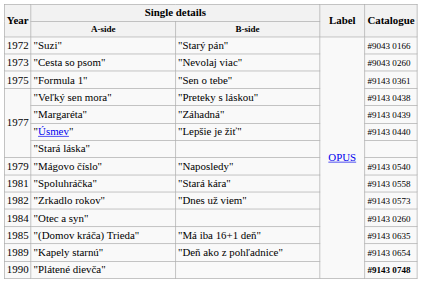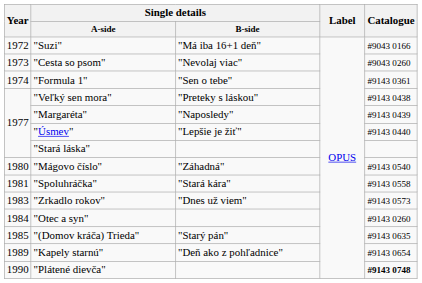"Suzi" | Single details / B-side: "Starý pán" -> "Má iba 16+1 deň"
"Formula 1" | Year: 1975 -> 1974
"Margaréta" | Single details / B-side: "Záhadná" -> "Naposledy"
"Mágovo číslo" | Year: 1979 -> 1980
"Mágovo číslo" | Single details / B-side: "Naposledy" -> "Záhadná"
"Zrkadlo rokov" | Year: 1982 -> 1983
"(Domov kráča) Trieda" | Single details / B-side: "Má iba 16+1 deň" -> "Starý pán"
